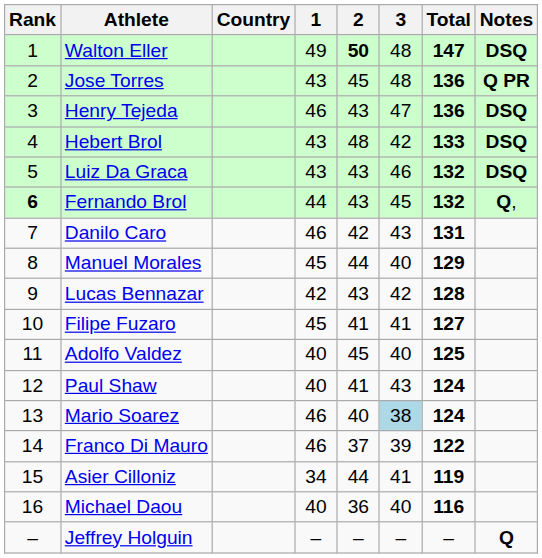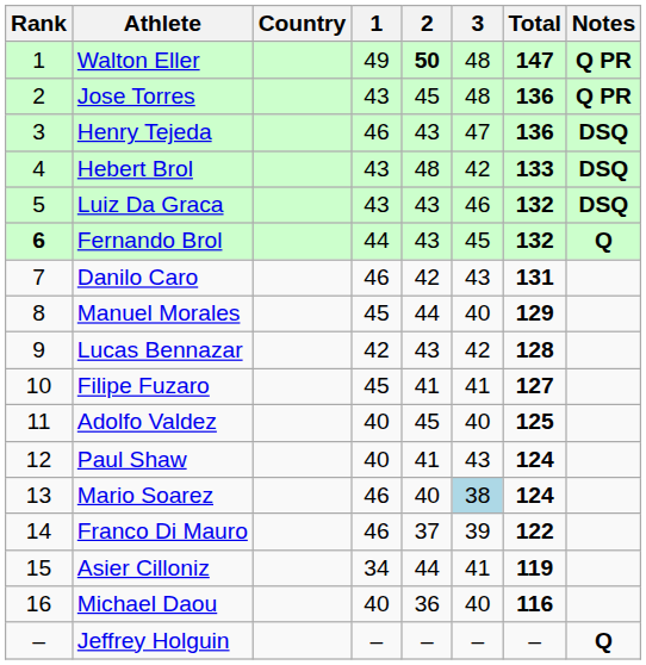Walton Eller | Notes: DSQ -> Q PR
Fernando Brol | Notes: Q, -> Q
